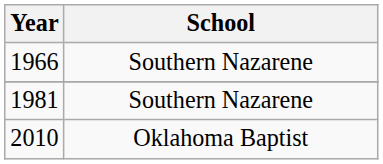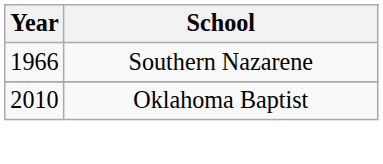- row: 1981 | Southern Nazarene
